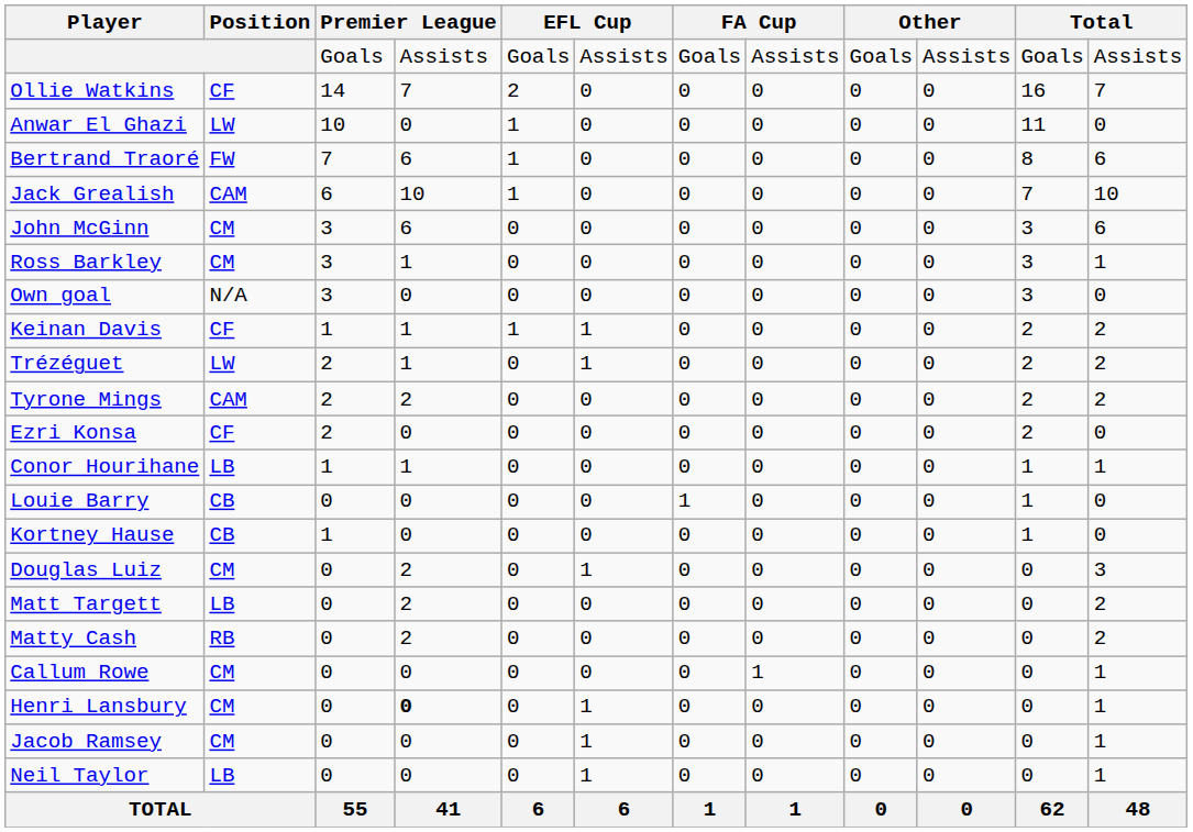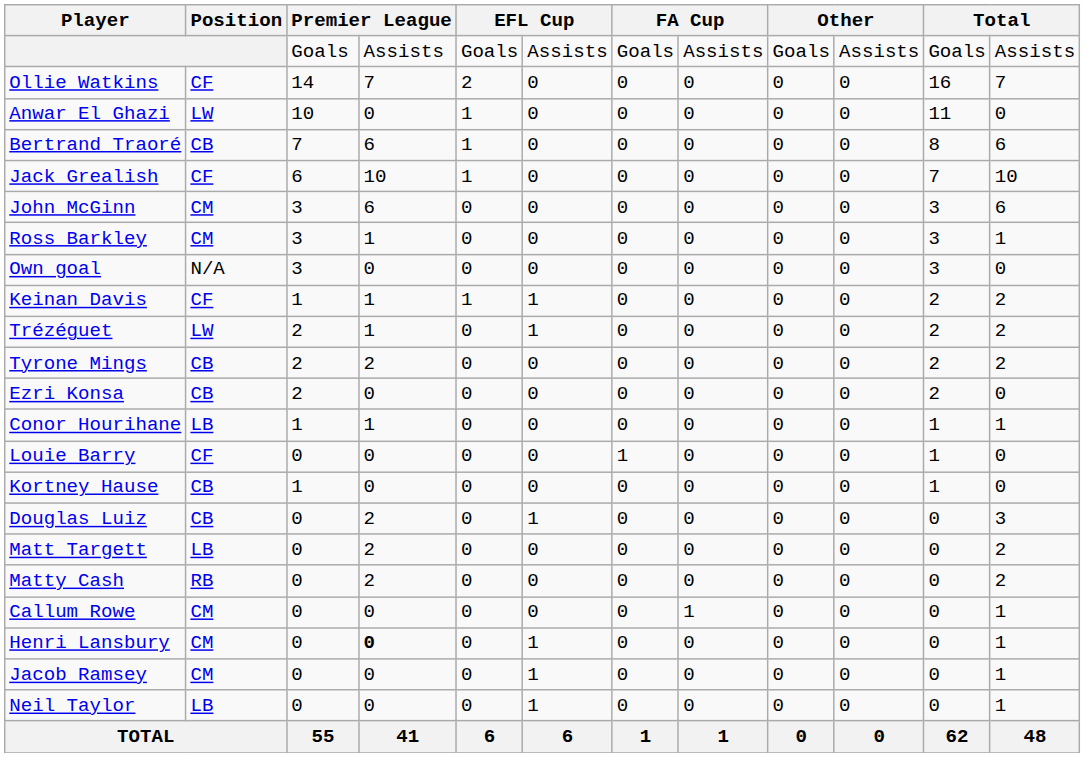Bertrand Traoré | Position: FW -> CB
Jack Grealish | Position: CAM -> CF
Tyrone Mings | Position: CAM -> CB
Ezri Konsa | Position: CF -> CB
Louie Barry | Position: CB -> CF
Douglas Luiz | Position: CM -> CB
